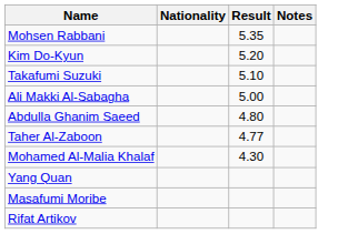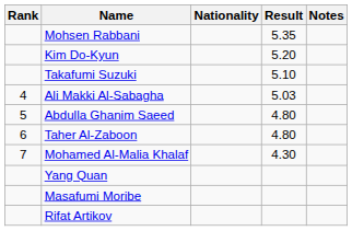+ column: Rank | 4 | 5 | 6 | 7
Ali Makki Al-Sabagha | Result: 5.00 -> 5.03
Taher Al-Zaboon | Result: 4.77 -> 4.80
